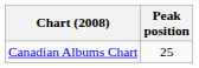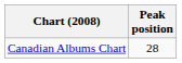Canadian Albums Chart | Peak position: 25 -> 28
